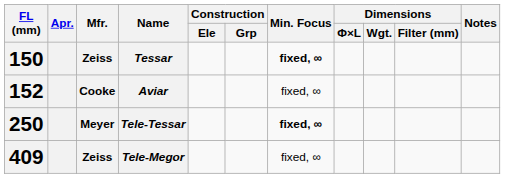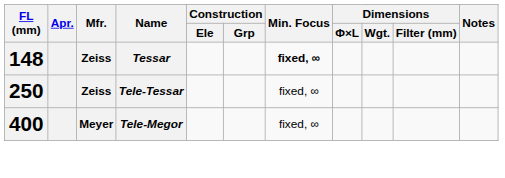Tessar | FL (mm): 150 -> 148
- row: 152 | Cooke | Aviar | fixed, ∞
Tele-Tessar | Mfr.: Meyer -> Zeiss
Tele-Tessar | Min. Focus: bold -> normal
Tele-Megor | FL (mm): 409 -> 400
Tele-Megor | Mfr.: Zeiss -> Meyer
